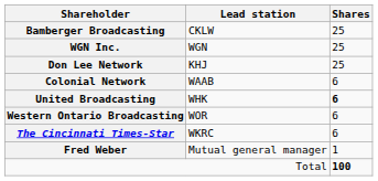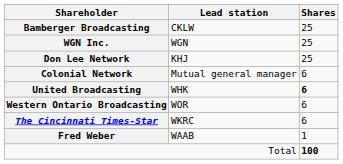Colonial Network | Lead station: WAAB -> Mutual general manager
Fred Weber | Lead station: Mutual general manager -> WAAB
